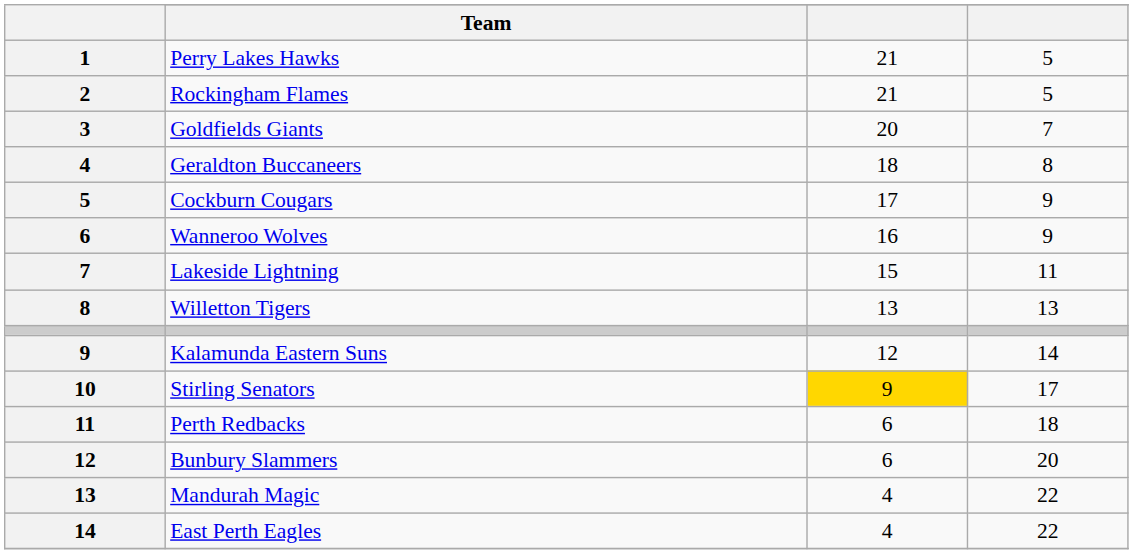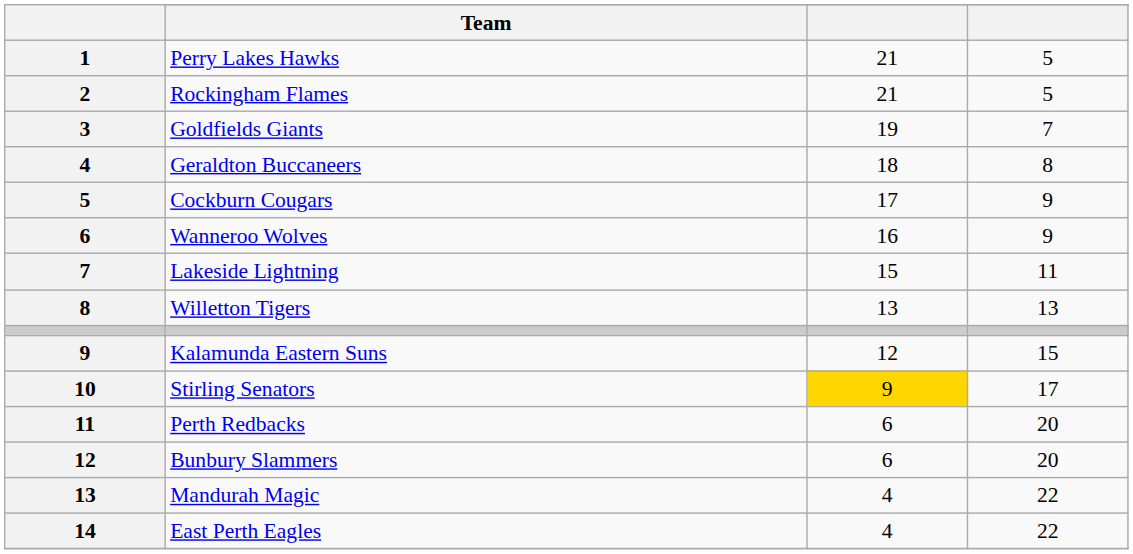Goldfields Giants | column 3: 20 -> 19
Kalamunda Eastern Suns | column 4: 14 -> 15
Perth Redbacks | column 4: 18 -> 20
